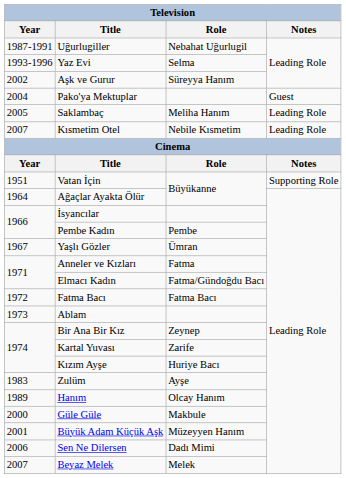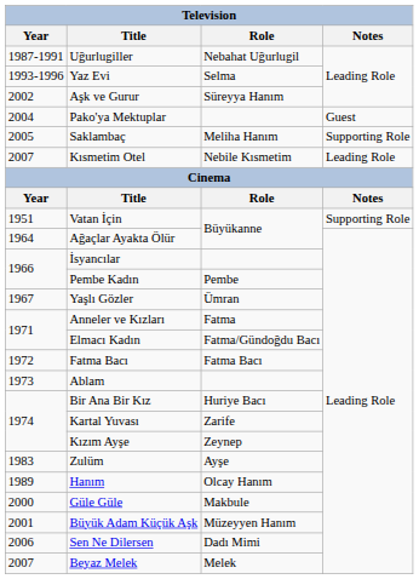Saklambaç | Notes: Leading Role -> Supporting Role
Bir Ana Bir Kız | Role: Zeynep -> Huriye Bacı
Kızım Ayşe | Role: Huriye Bacı -> Zeynep
